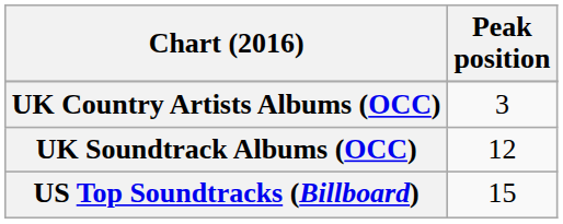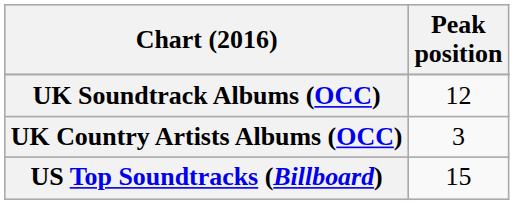rows swapped: UK Country Artists Albums (OCC) <-> UK Soundtrack Albums (OCC)
